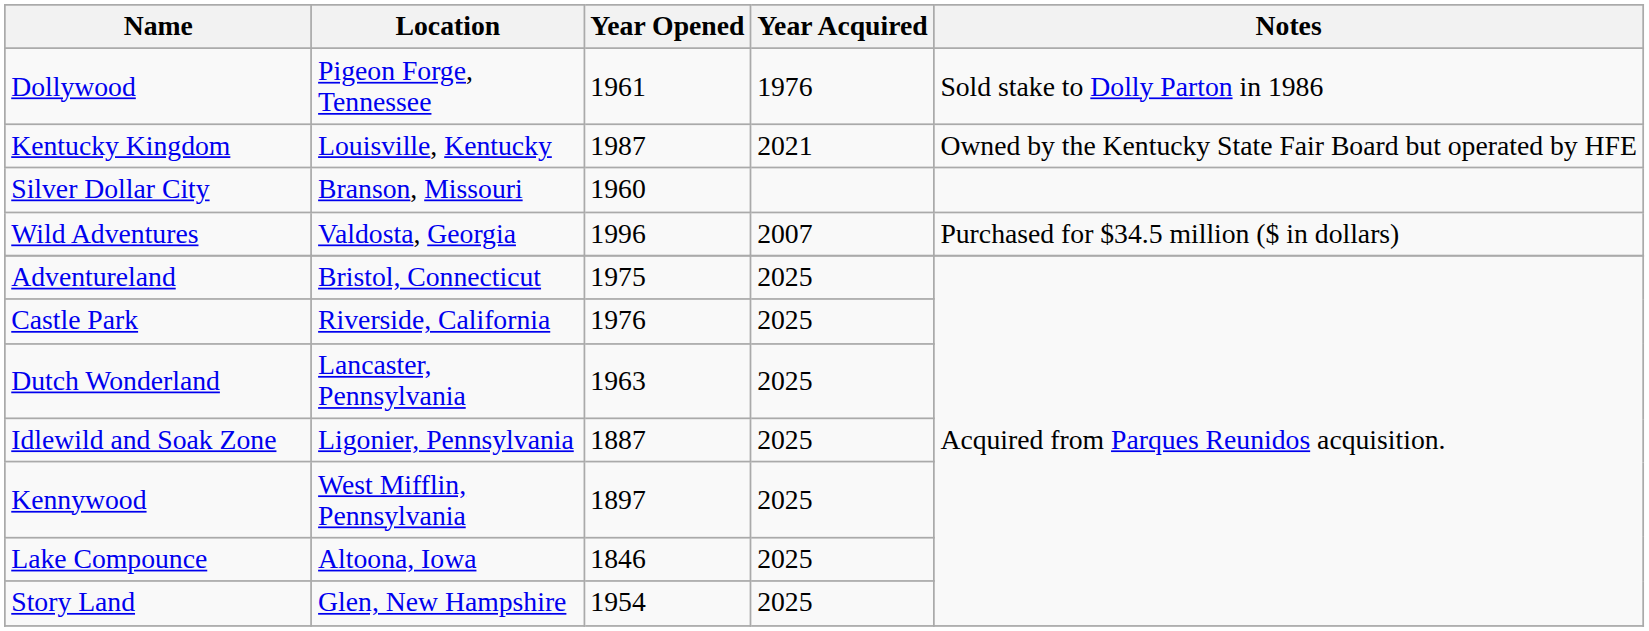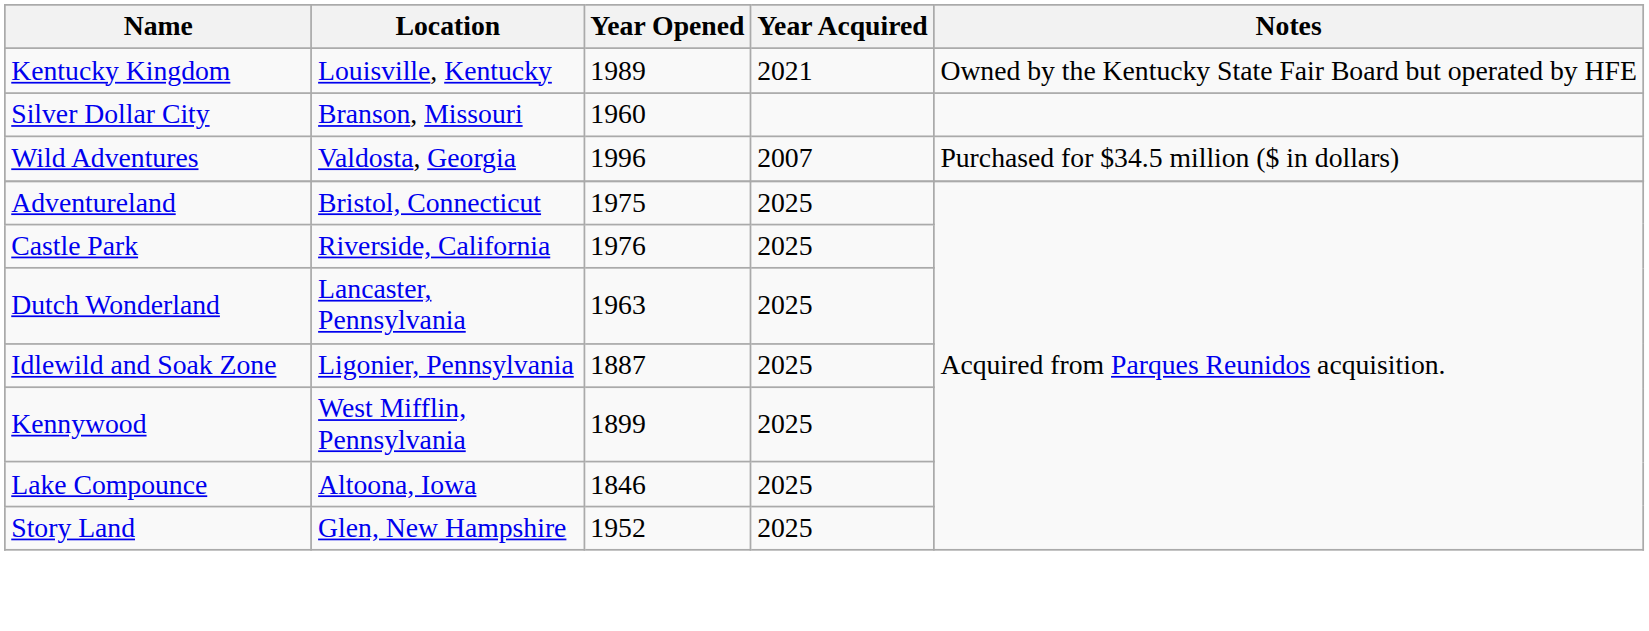- row: Dollywood | Pigeon Forge, Tennessee | 1961 | 1976 | Sold stake to Dolly Parton in 1986
Kentucky Kingdom | Year Opened: 1987 -> 1989
Kennywood | Year Opened: 1897 -> 1899
Story Land | Year Opened: 1954 -> 1952
